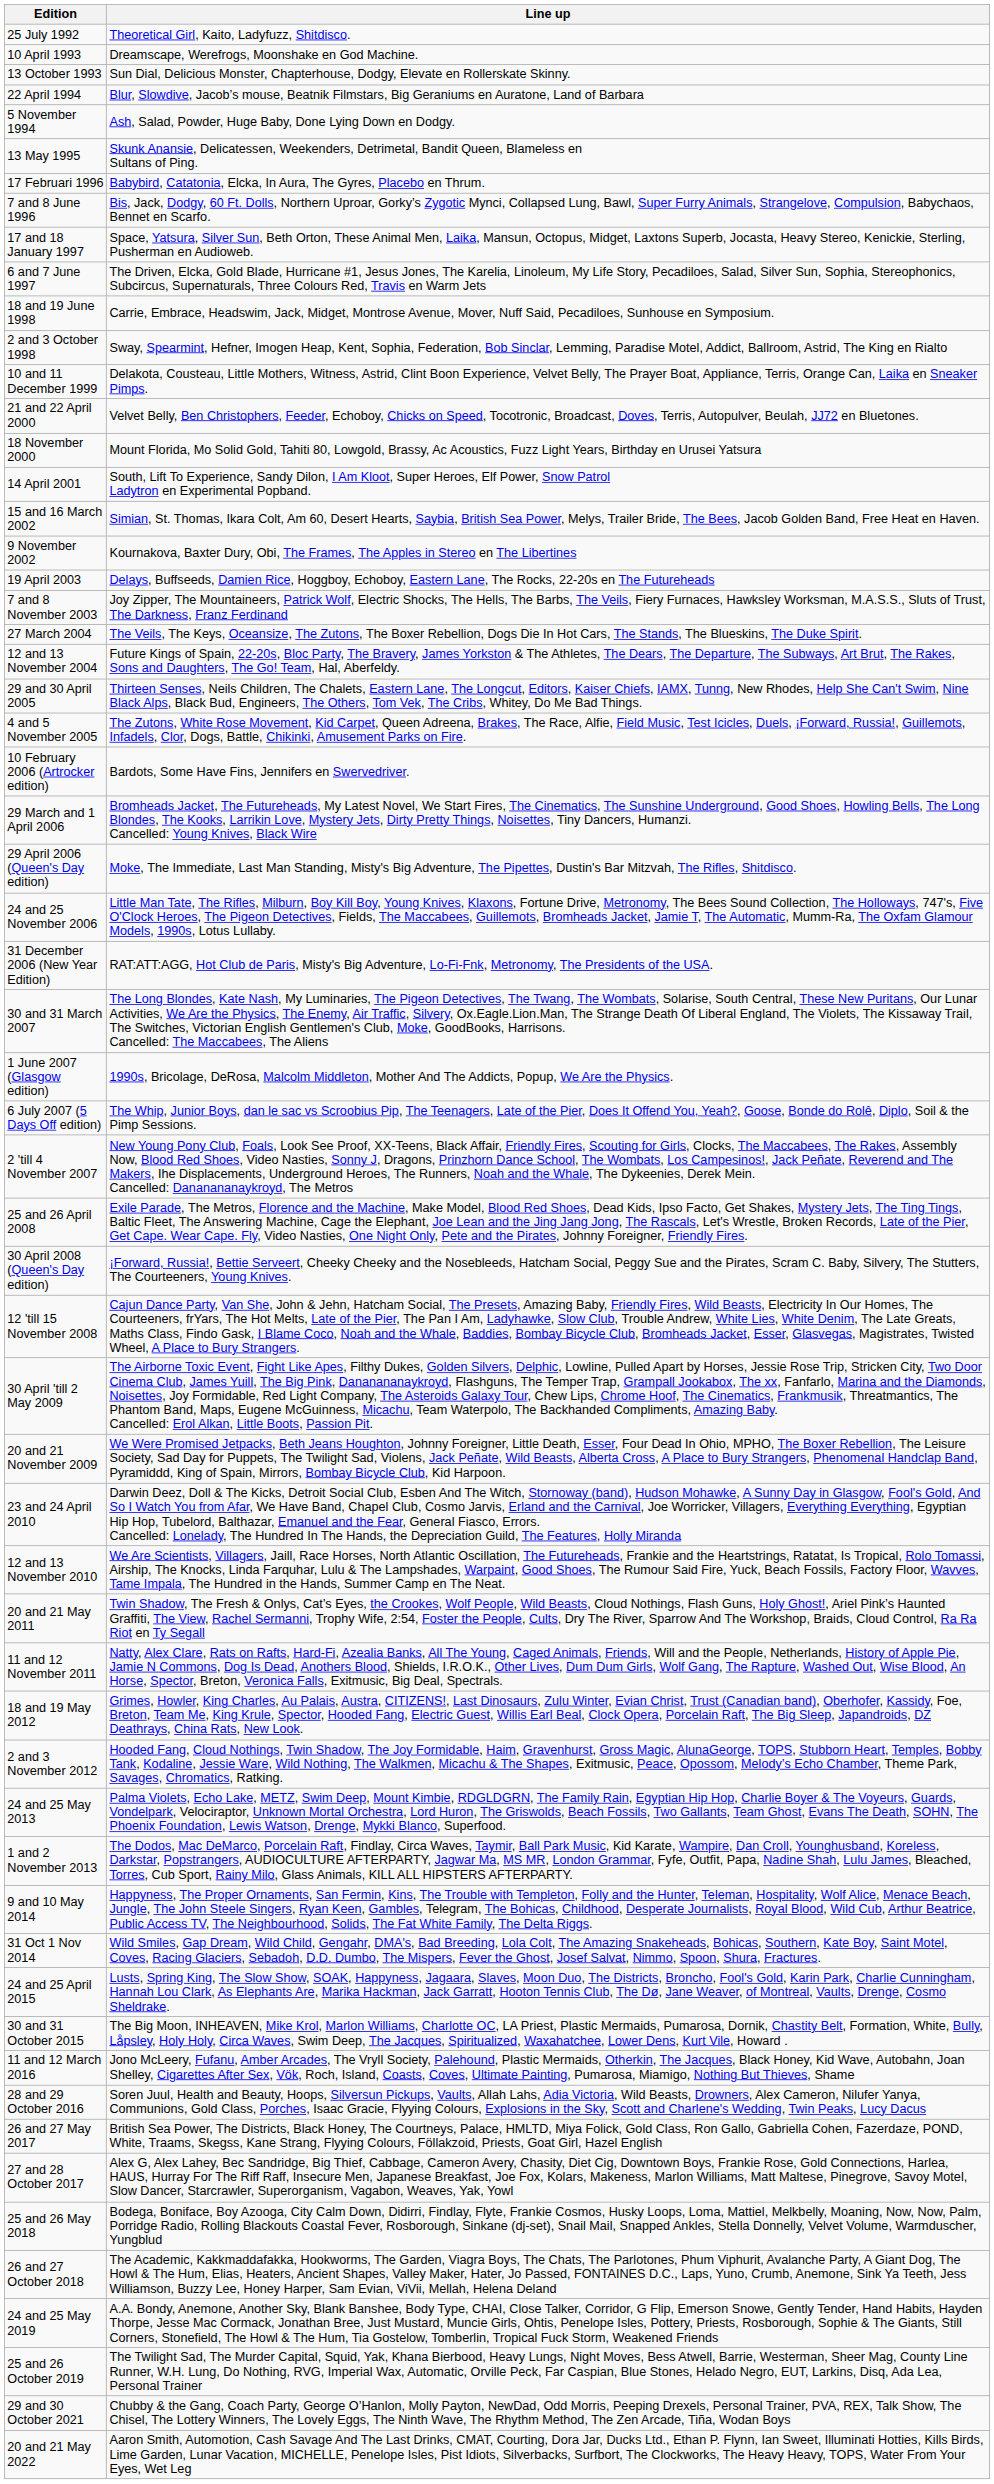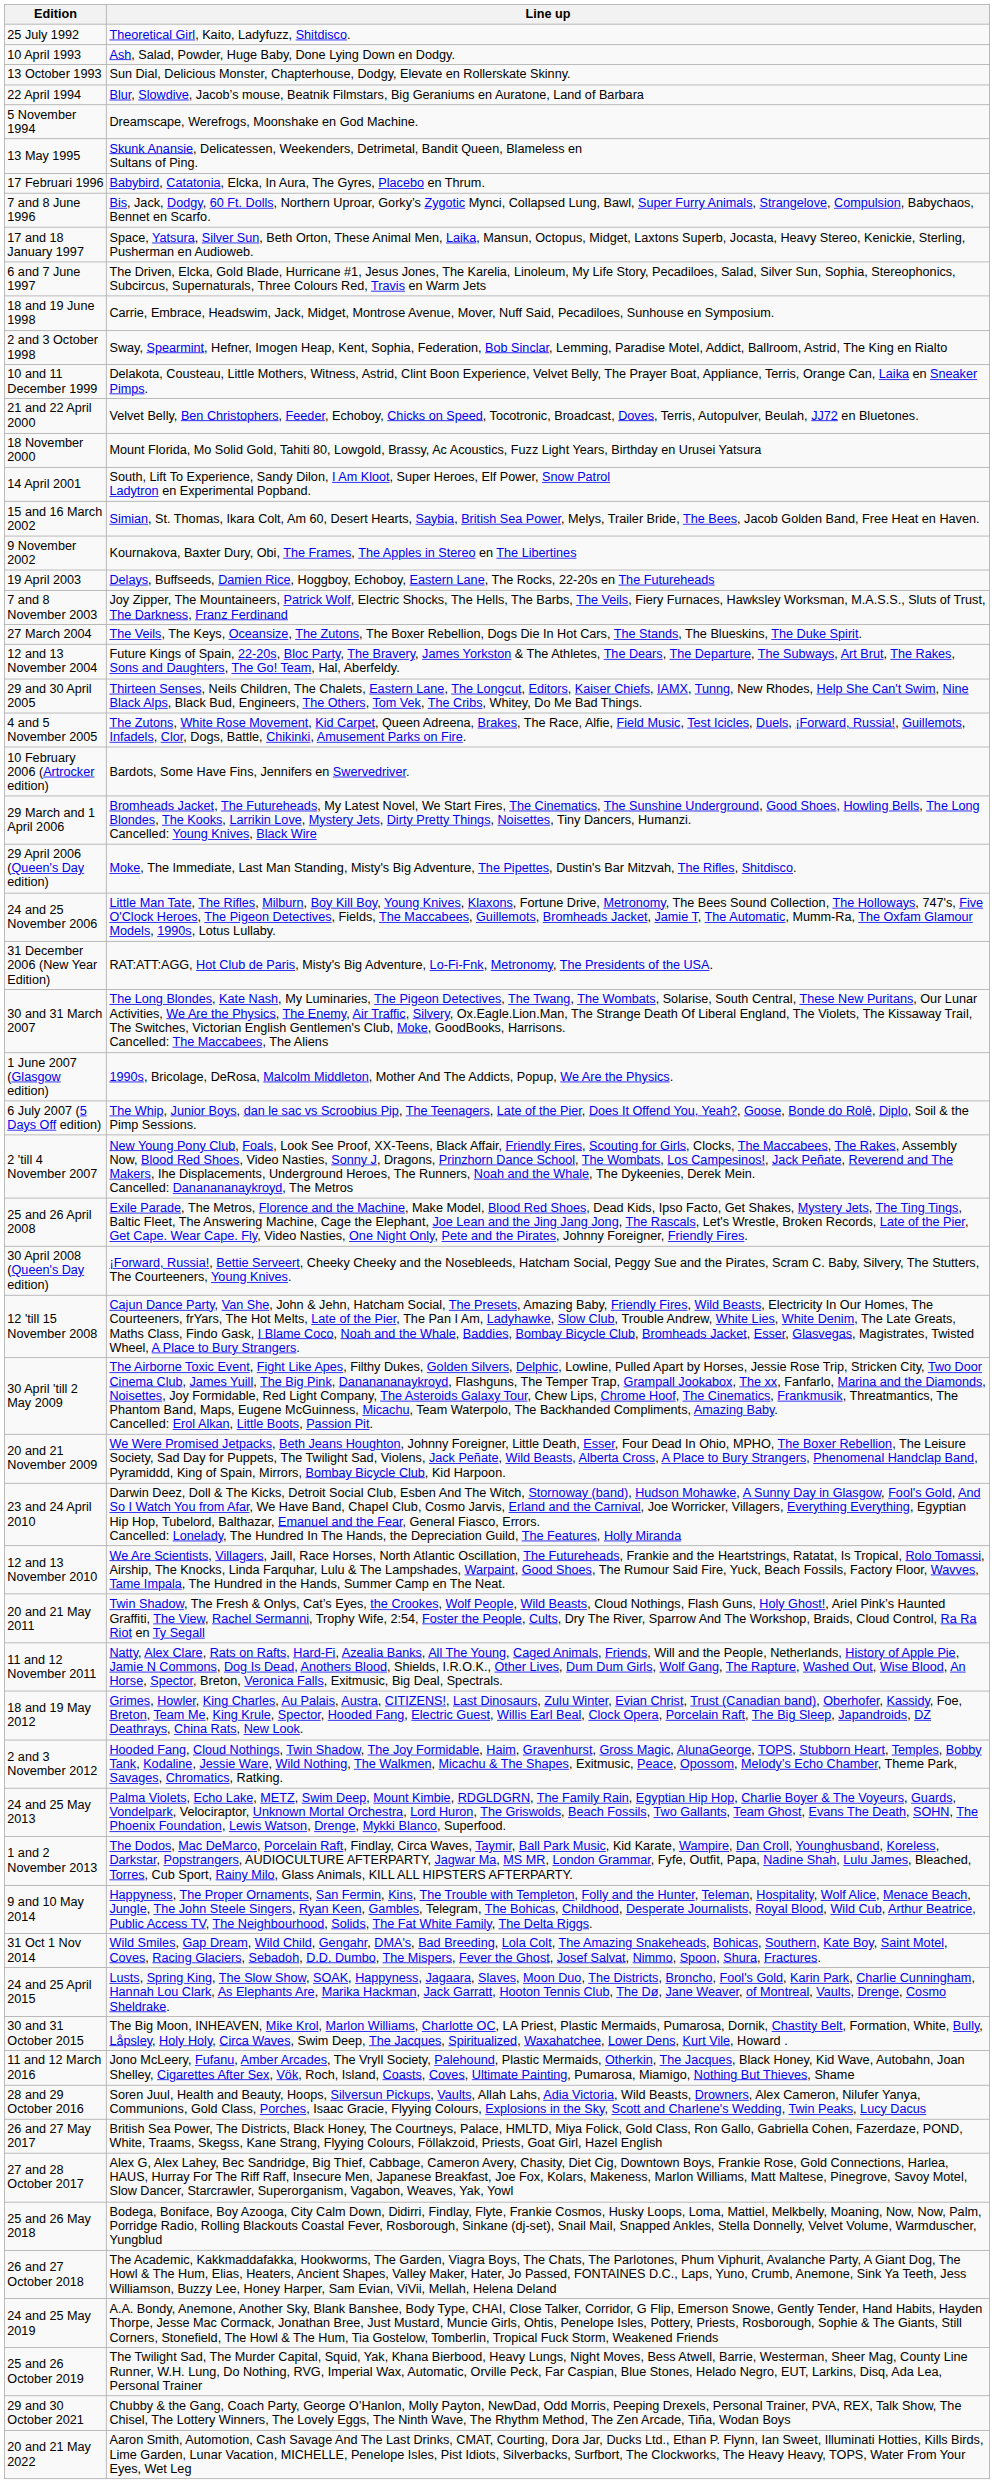10 April 1993 | Line up: Dreamscape, Werefrogs, Moonshake en God Machine. -> Ash, Salad, Powder, Huge Baby, Done Lying Down en Dodgy.
5 November 1994 | Line up: Ash, Salad, Powder, Huge Baby, Done Lying Down en Dodgy. -> Dreamscape, Werefrogs, Moonshake en God Machine.
